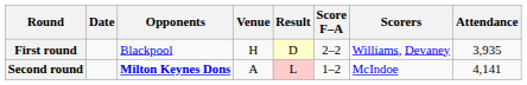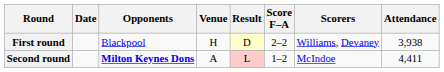First round | Attendance: 3,935 -> 3,938
Second round | Attendance: 4,141 -> 4,411
